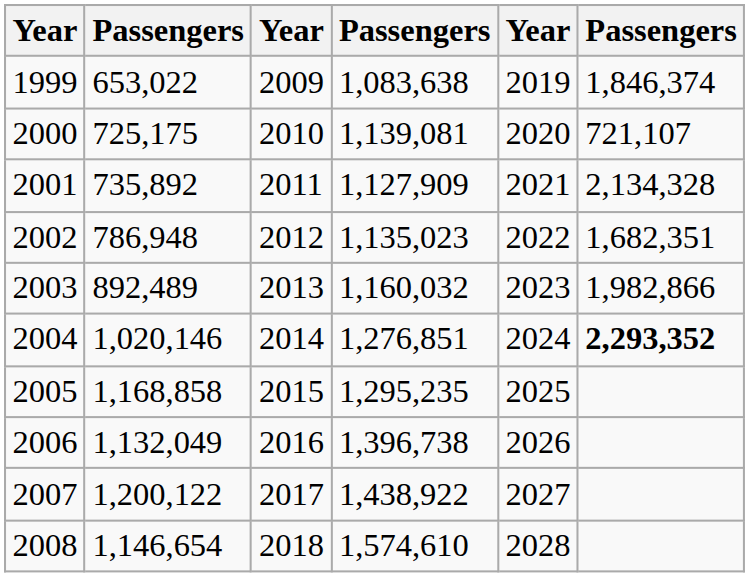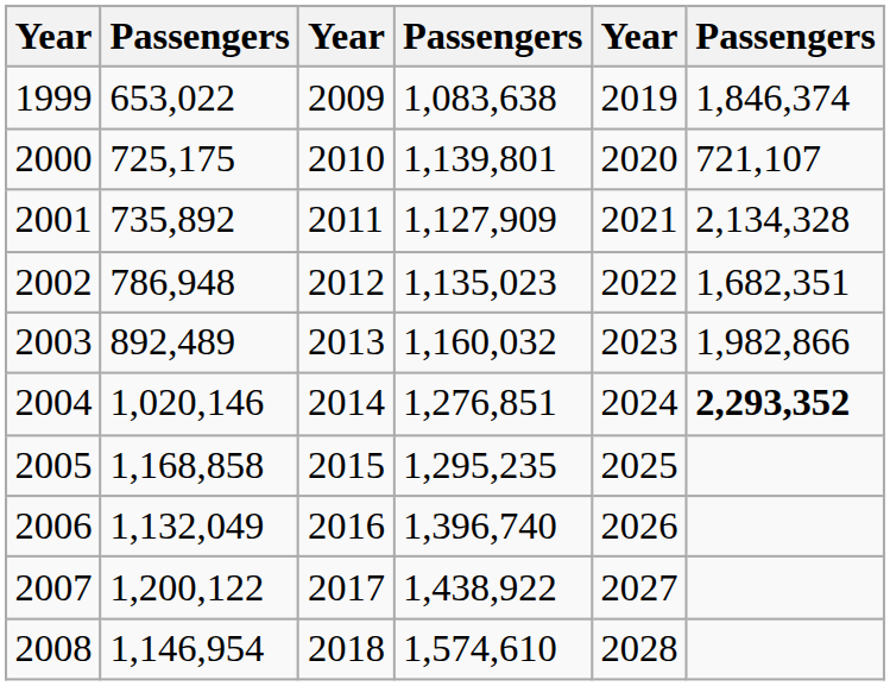2000 | column 4: 1,139,081 -> 1,139,801
2006 | column 4: 1,396,738 -> 1,396,740
2008 | column 2: 1,146,654 -> 1,146,954
